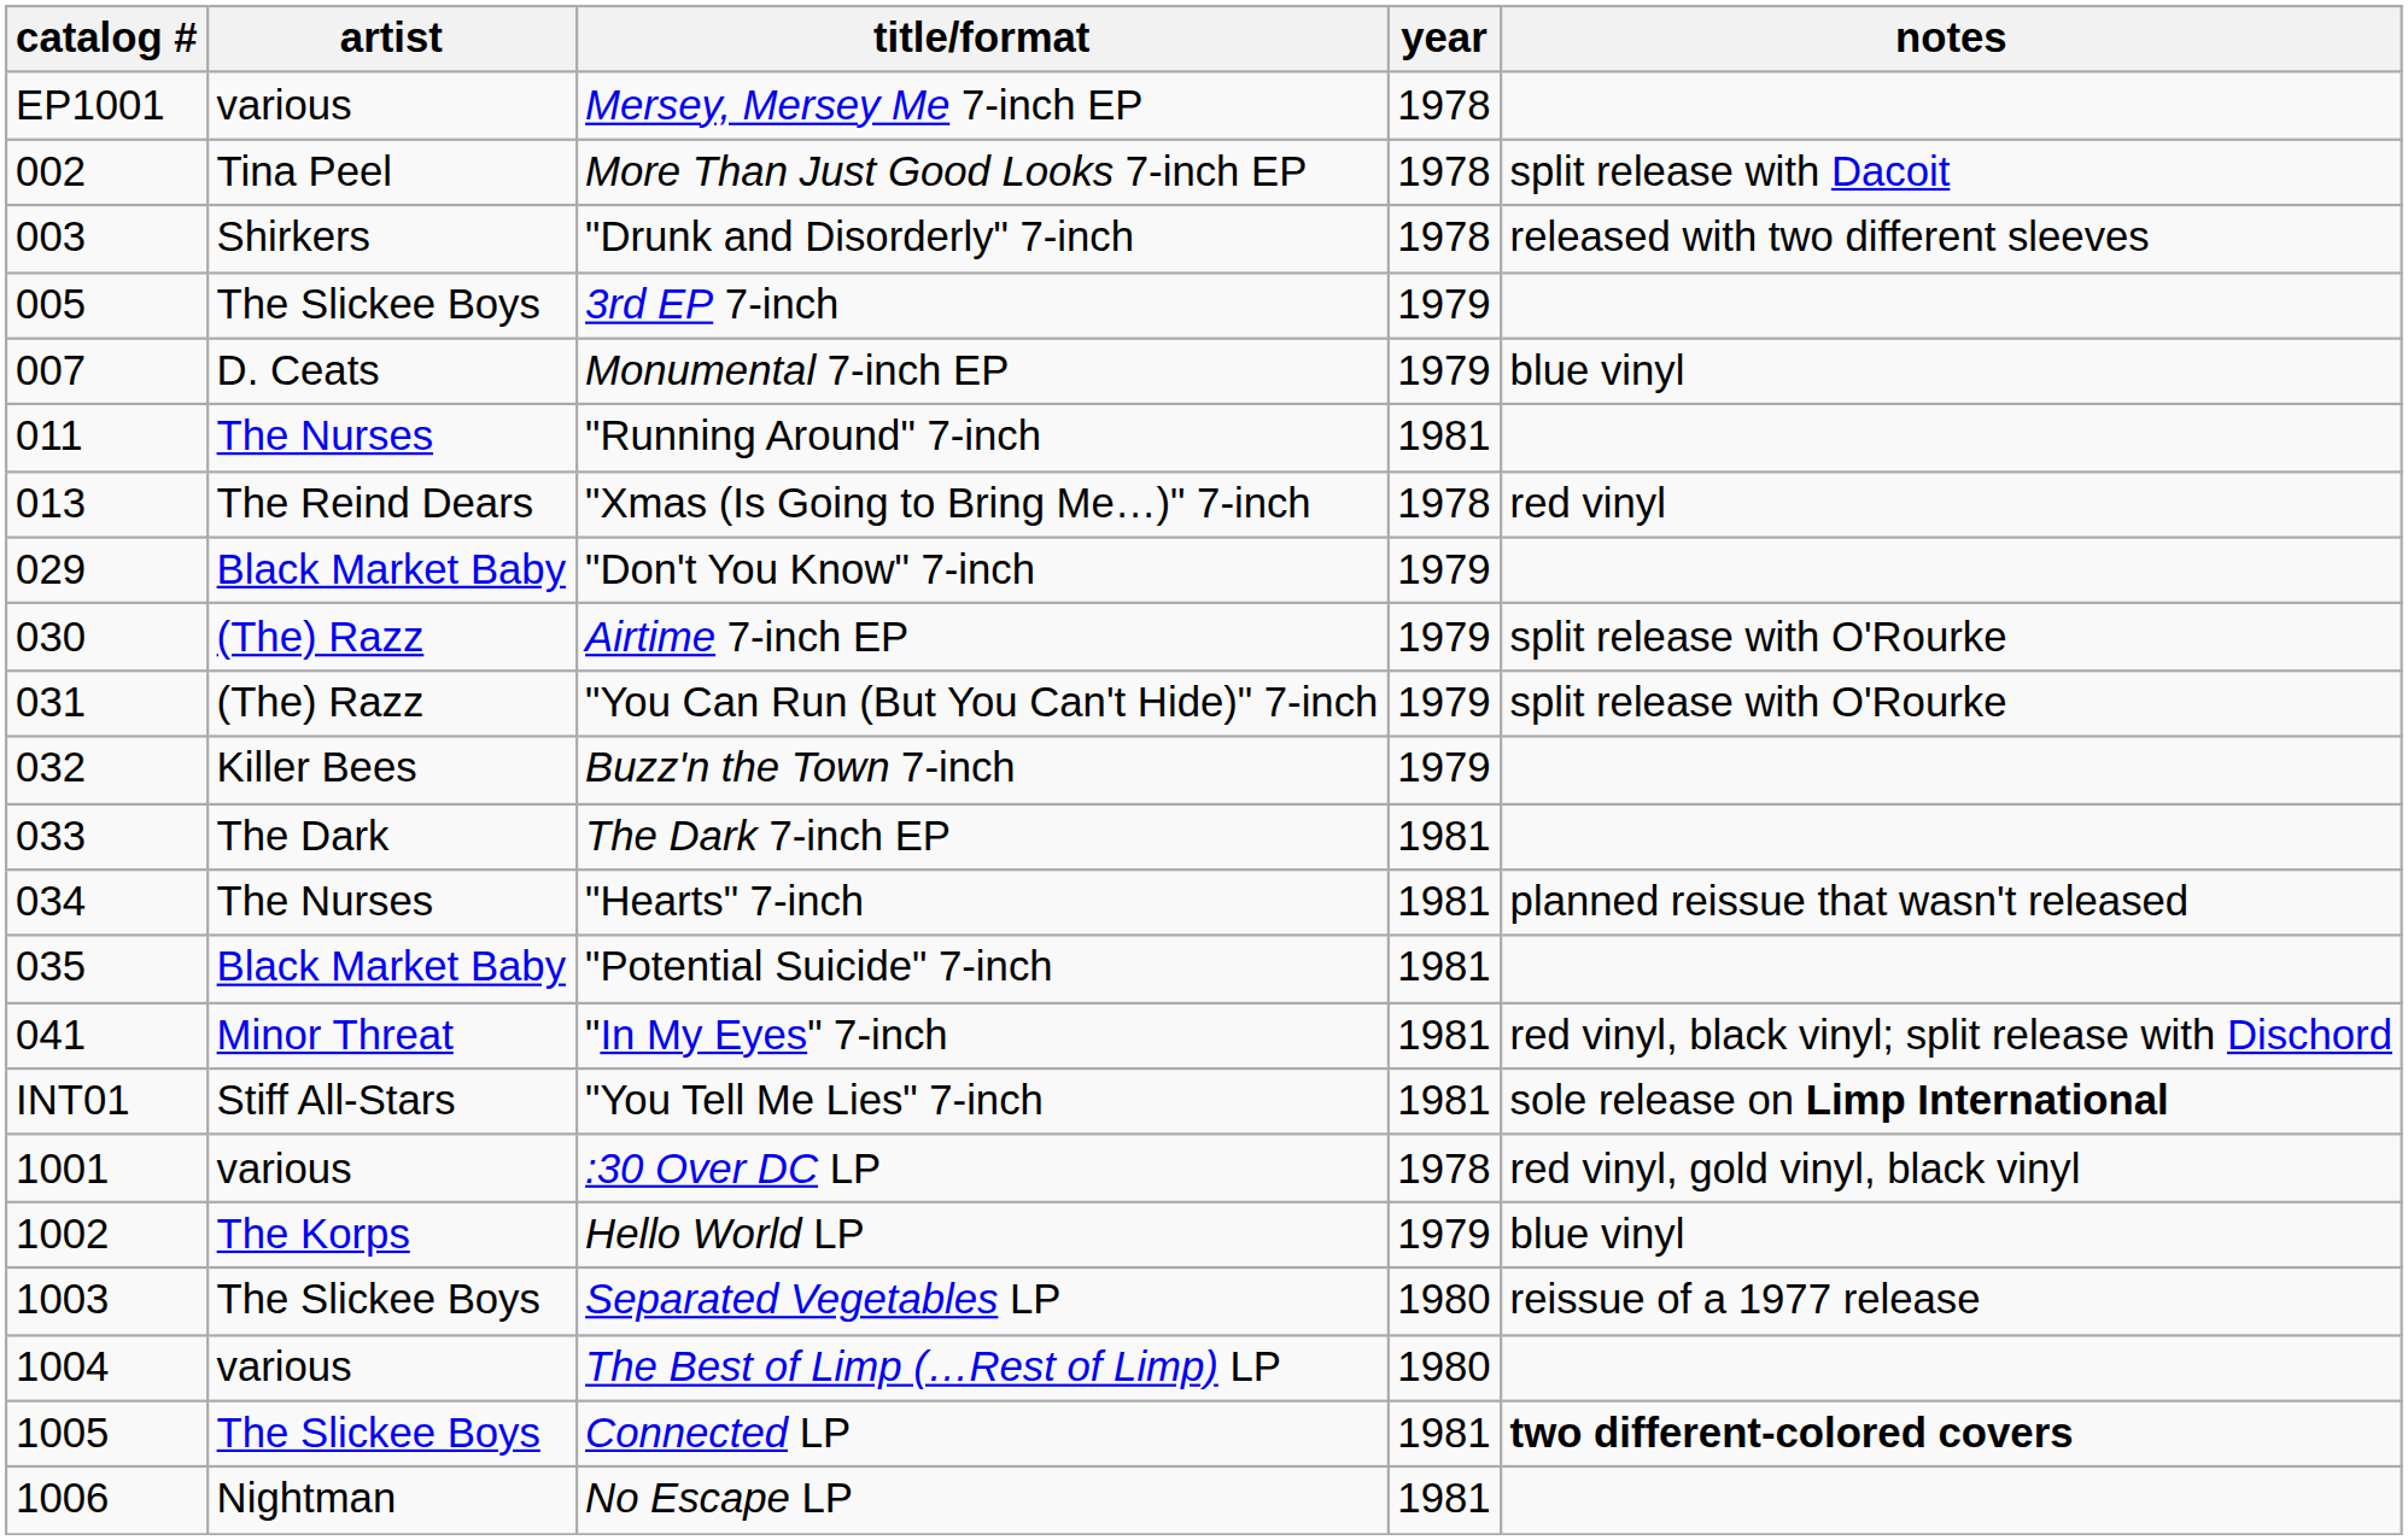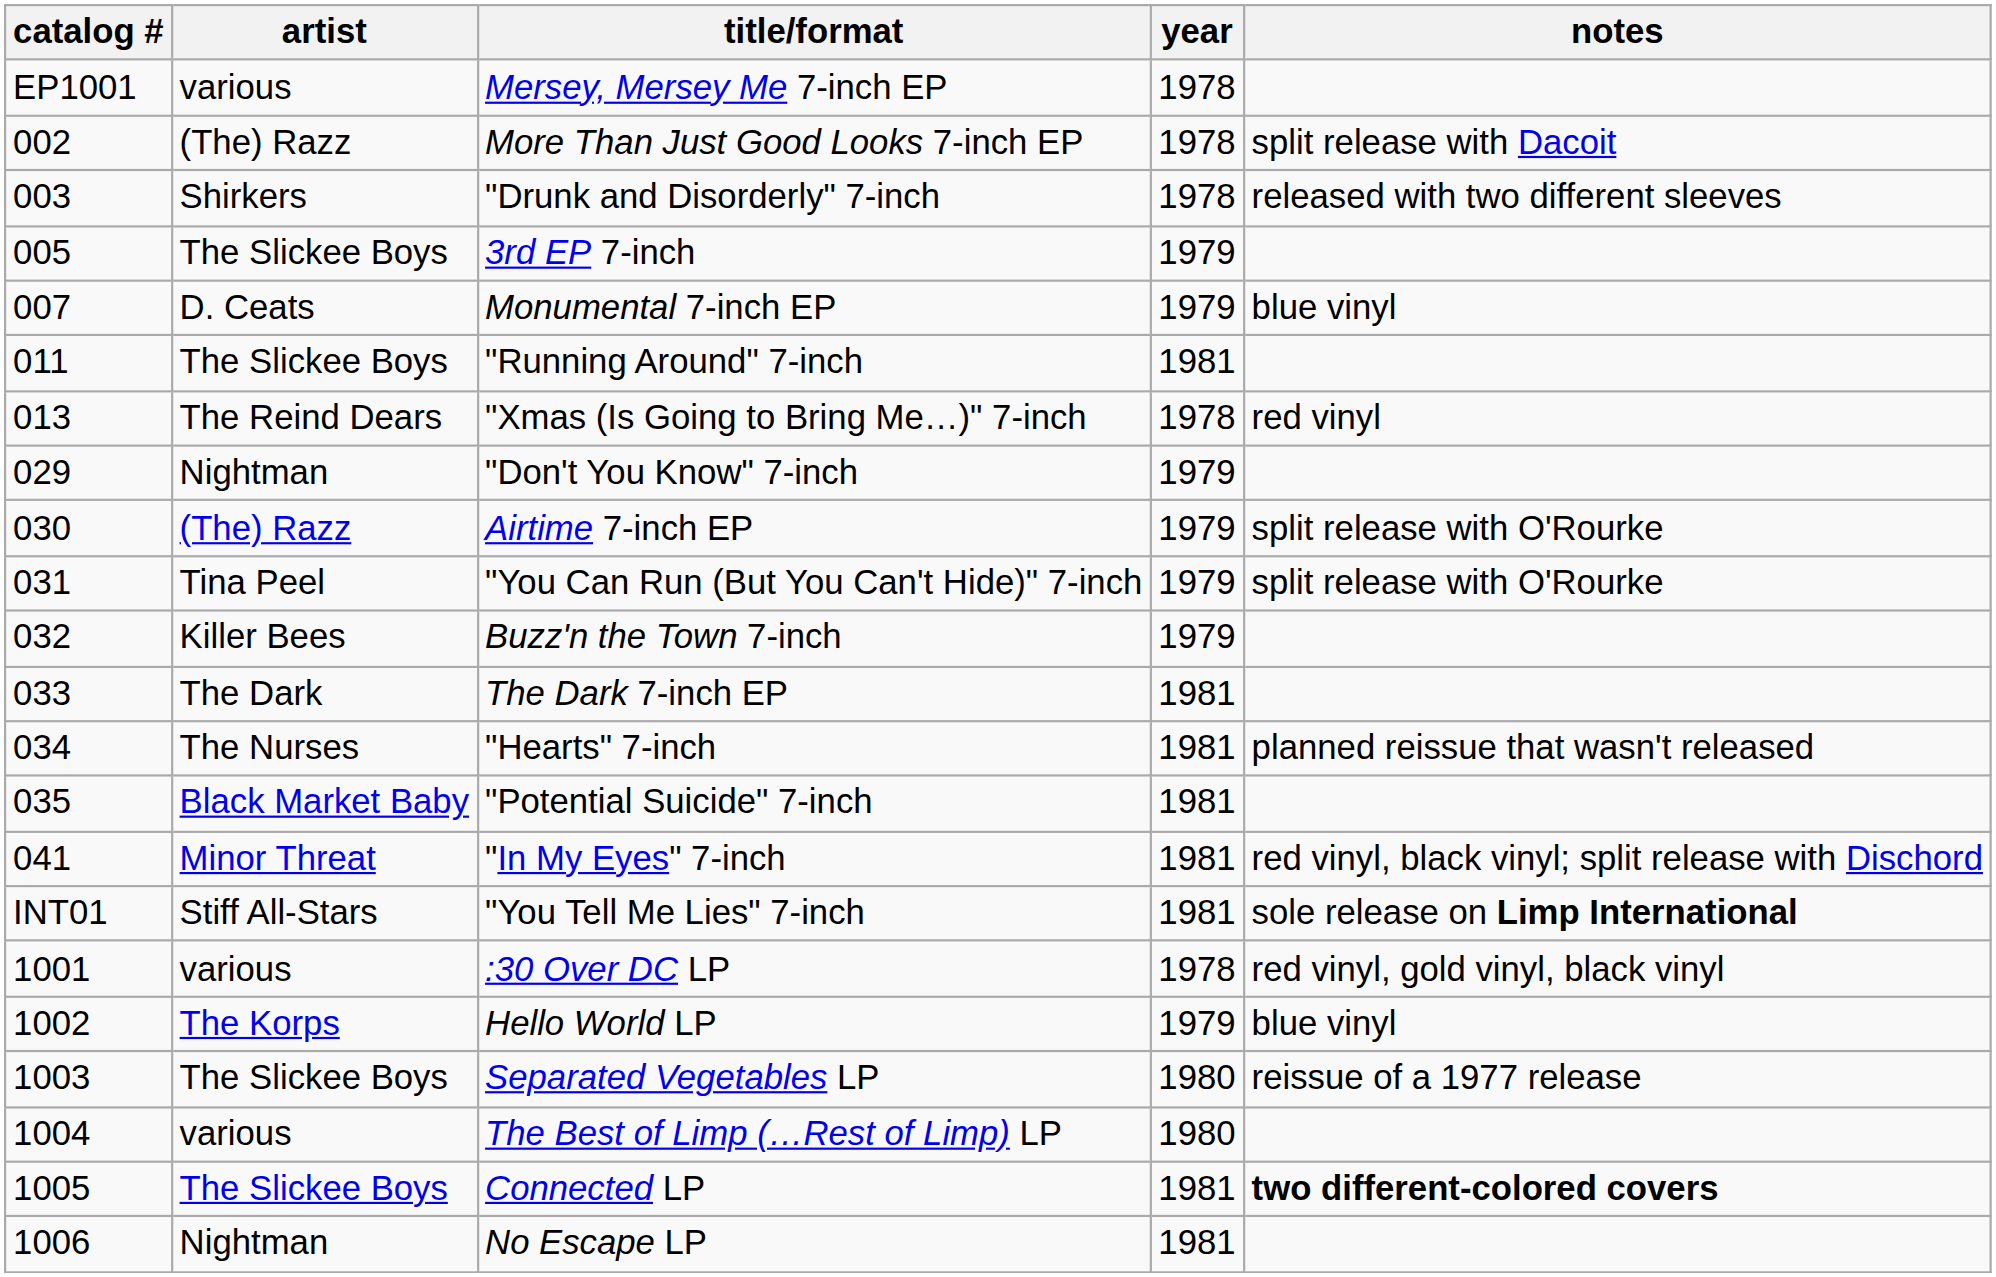More Than Just Good Looks 7-inch EP | artist: Tina Peel -> (The) Razz
"Running Around" 7-inch | artist: The Nurses -> The Slickee Boys
"Don't You Know" 7-inch | artist: Black Market Baby -> Nightman
"You Can Run (But You Can't Hide)" 7-inch | artist: (The) Razz -> Tina Peel
